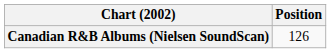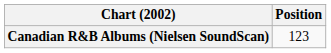Canadian R&B Albums (Nielsen SoundScan) | Position: 126 -> 123
